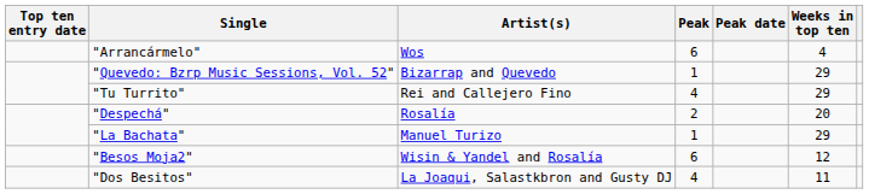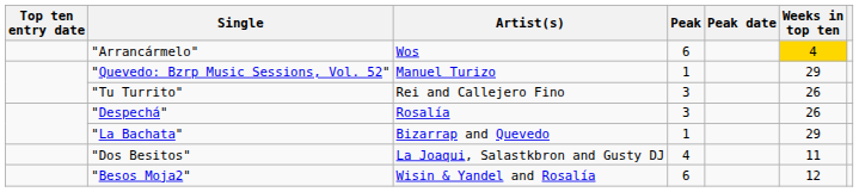"Arrancármelo" | Weeks in top ten: no background -> gold background
"Quevedo: Bzrp Music Sessions, Vol. 52" | Artist(s): Bizarrap and Quevedo -> Manuel Turizo
"Tu Turrito" | Peak: 4 -> 3
"Tu Turrito" | Weeks in top ten: 29 -> 26
"Despechá" | Peak: 2 -> 3
"Despechá" | Weeks in top ten: 20 -> 26
"La Bachata" | Artist(s): Manuel Turizo -> Bizarrap and Quevedo
rows swapped: "Besos Moja2" <-> "Dos Besitos"
